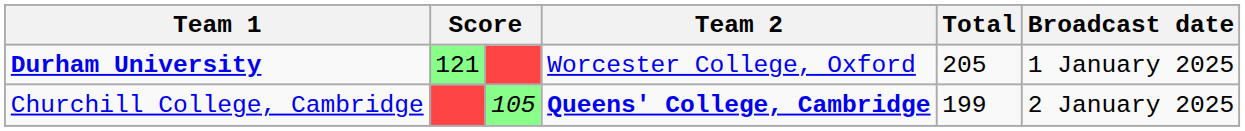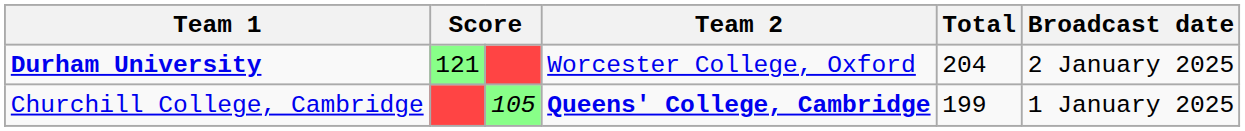Durham University | Total: 205 -> 204
Durham University | Broadcast date: 1 January 2025 -> 2 January 2025
Churchill College, Cambridge | Broadcast date: 2 January 2025 -> 1 January 2025
